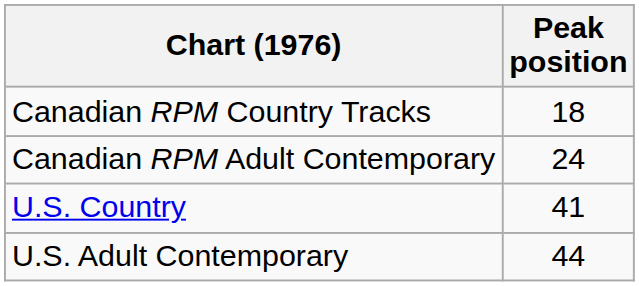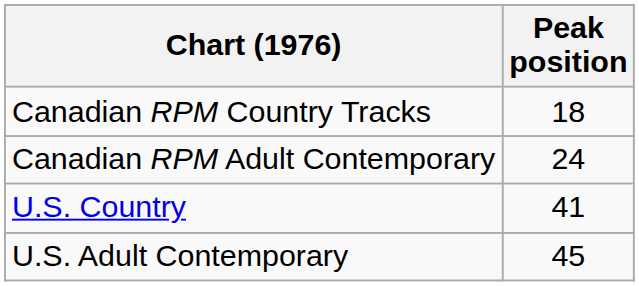U.S. Adult Contemporary | Peak position: 44 -> 45
